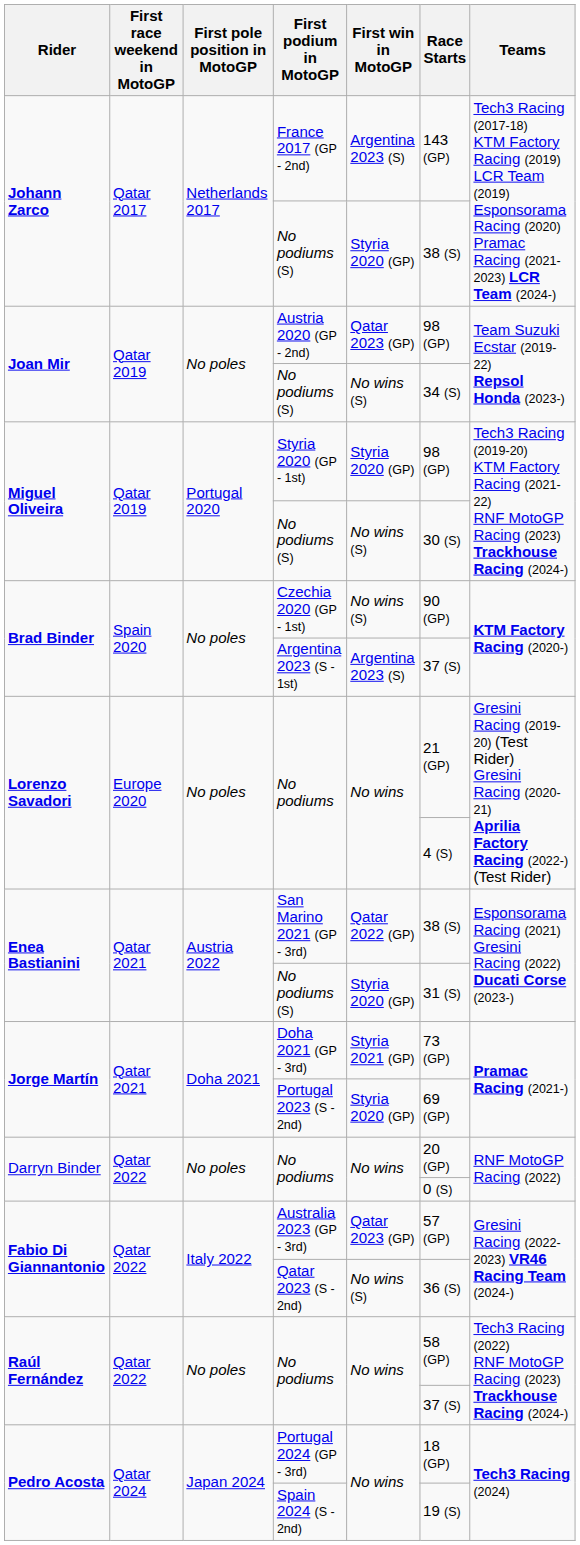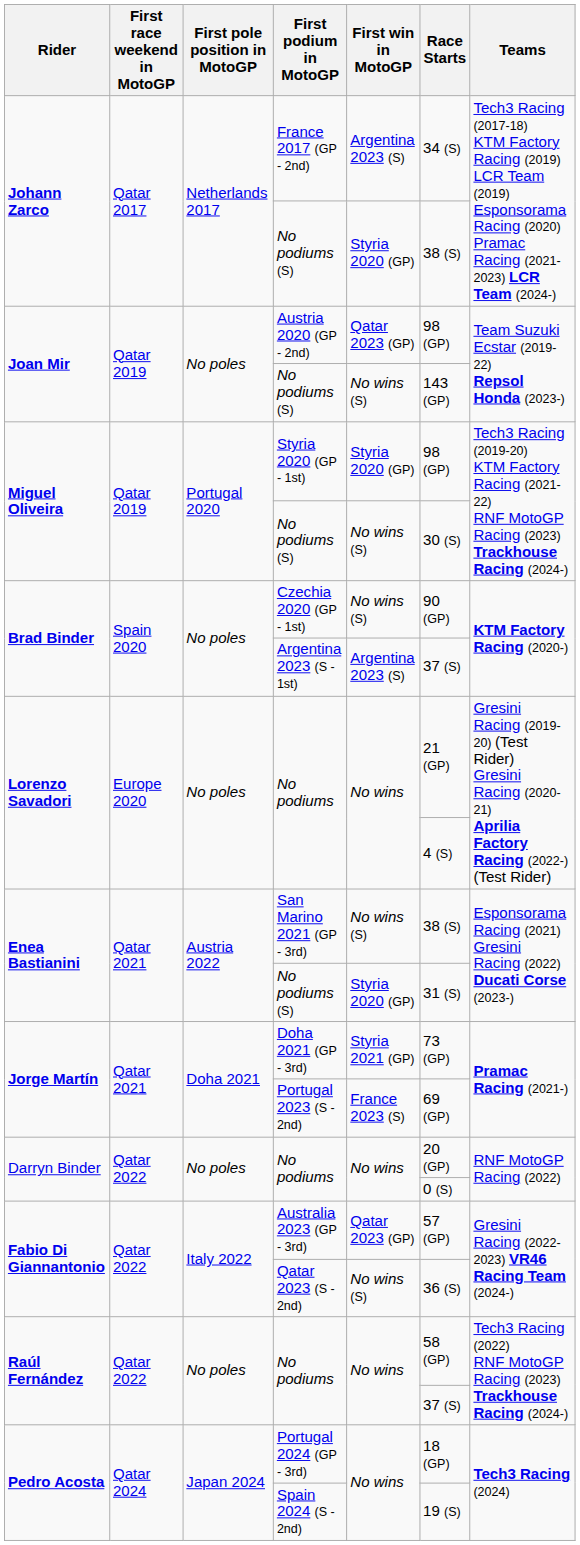France 2017 (GP - 2nd) | Race Starts: 143 (GP) -> 34 (S)
Joan Mir / No podiums (S) | Race Starts: 34 (S) -> 143 (GP)
San Marino 2021 (GP - 3rd) | First win in MotoGP: Qatar 2022 (GP) -> No wins (S)
Portugal 2023 (S - 2nd) | First win in MotoGP: Styria 2020 (GP) -> France 2023 (S)
